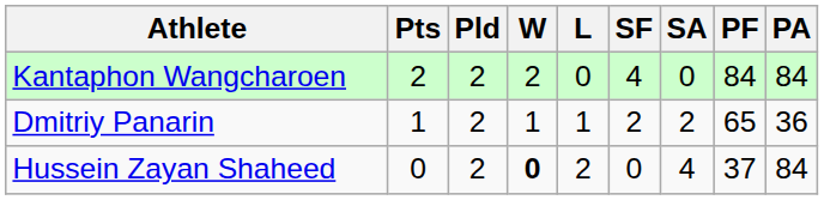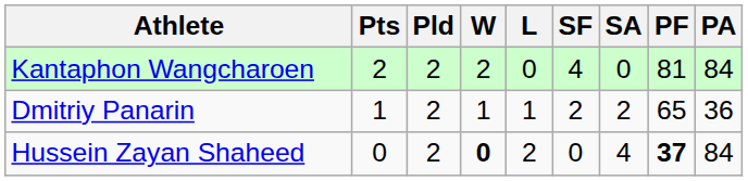Kantaphon Wangcharoen | PF: 84 -> 81
Hussein Zayan Shaheed | PF: normal -> bold
